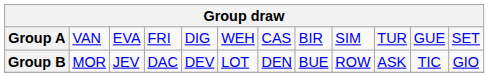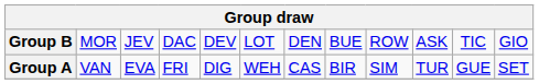rows swapped: Group A <-> Group B
